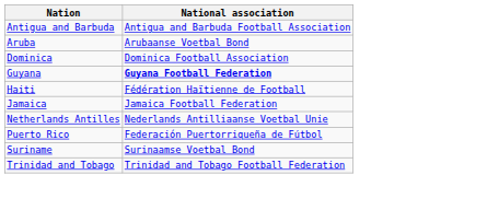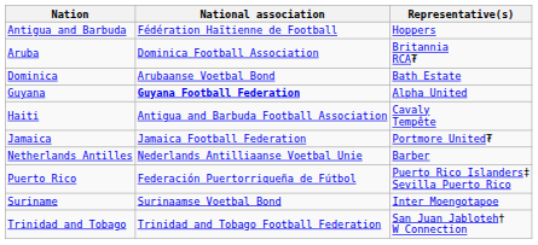+ column: Representative(s) | Hoppers | Britannia RCA₮ | Bath Estate | Alpha United | Cavaly Tempête | Portmore United₮ | Barber | Puerto Rico Islanders‡ Sevilla Puerto Rico | Inter Moengotapoe | San Juan Jabloteh† W Connection
Antigua and Barbuda | National association: Antigua and Barbuda Football Association -> Fédération Haïtienne de Football
Aruba | National association: Arubaanse Voetbal Bond -> Dominica Football Association
Dominica | National association: Dominica Football Association -> Arubaanse Voetbal Bond
Haiti | National association: Fédération Haïtienne de Football -> Antigua and Barbuda Football Association
